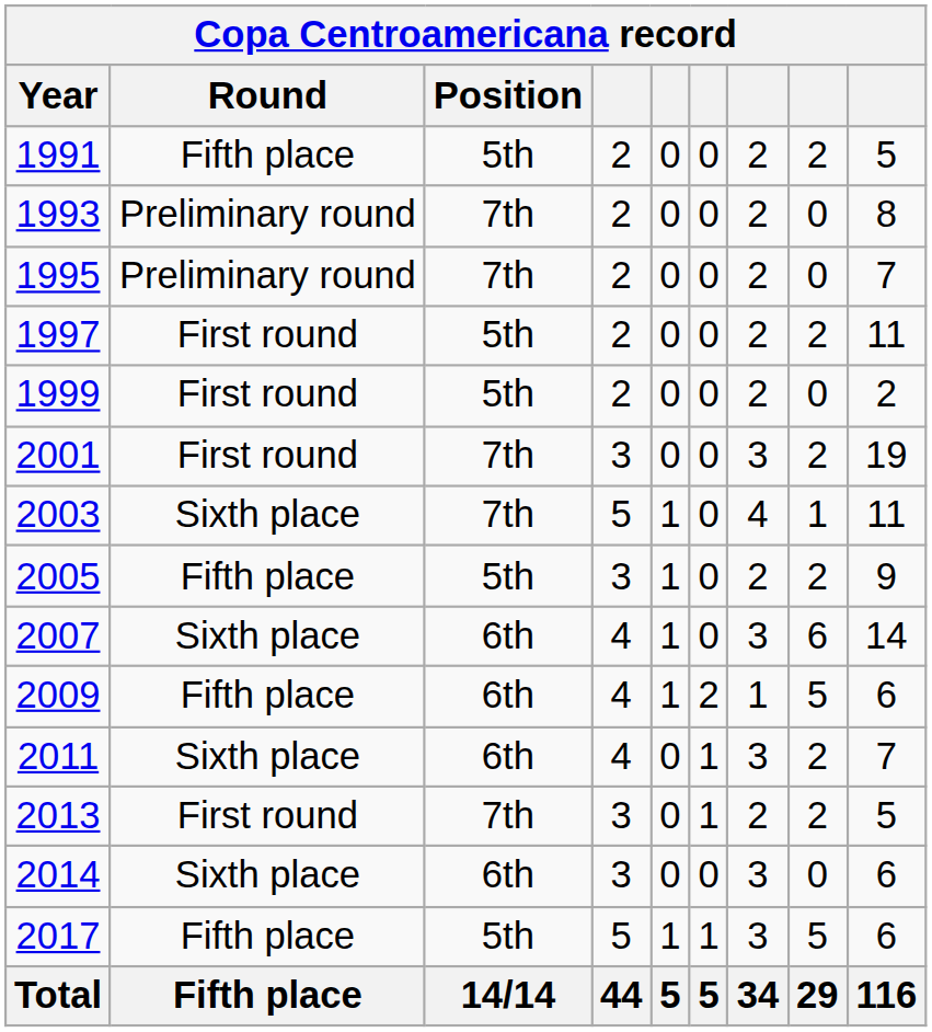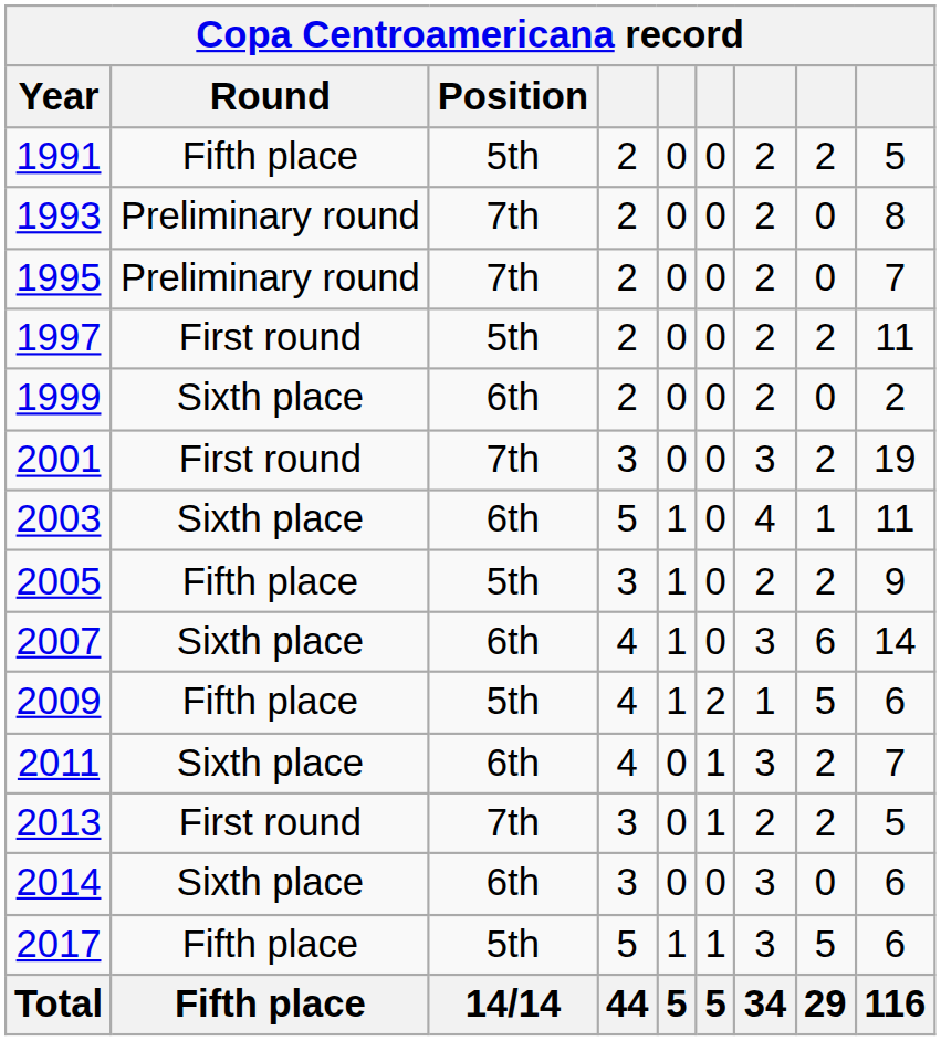1999 | Round: First round -> Sixth place
1999 | Position: 5th -> 6th
2003 | Position: 7th -> 6th
2009 | Position: 6th -> 5th
